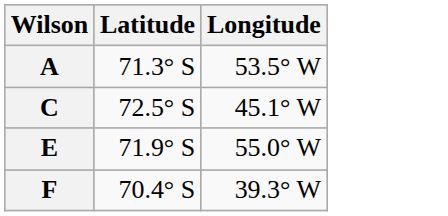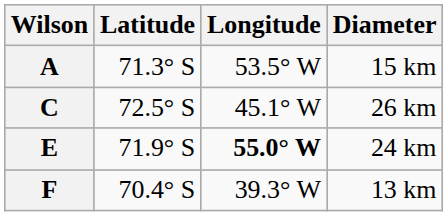+ column: Diameter | 15 km | 26 km | 24 km | 13 km
E | Longitude: normal -> bold
